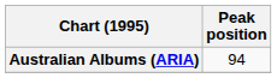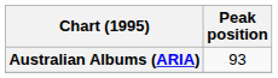Australian Albums (ARIA) | Peak position: 94 -> 93
